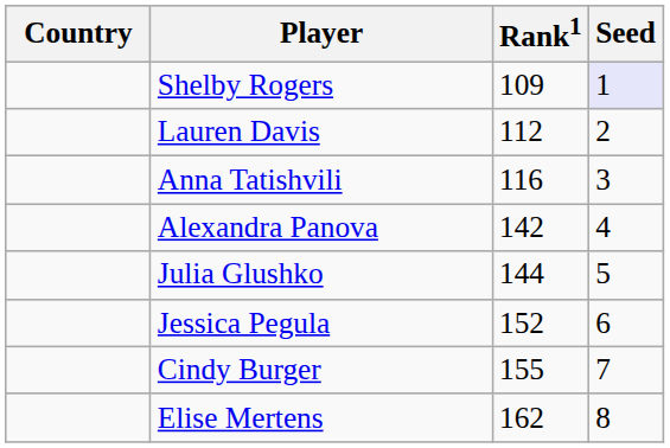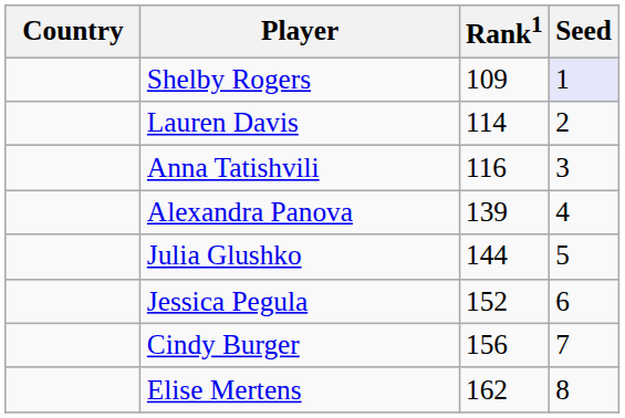Lauren Davis | Rank1: 112 -> 114
Alexandra Panova | Rank1: 142 -> 139
Cindy Burger | Rank1: 155 -> 156
